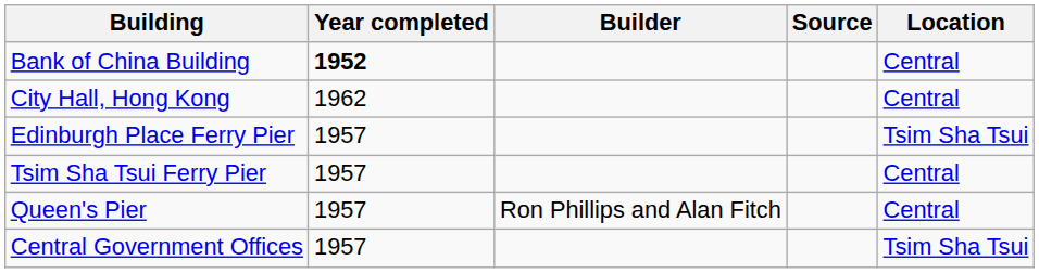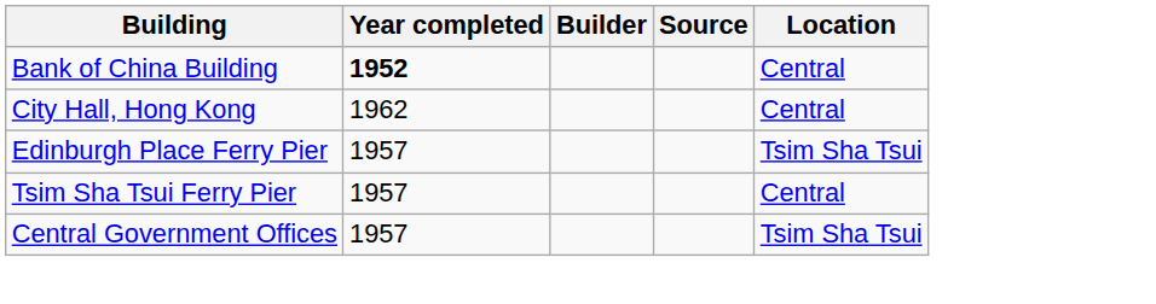- row: Queen's Pier | 1957 | Ron Phillips and Alan Fitch | Central
